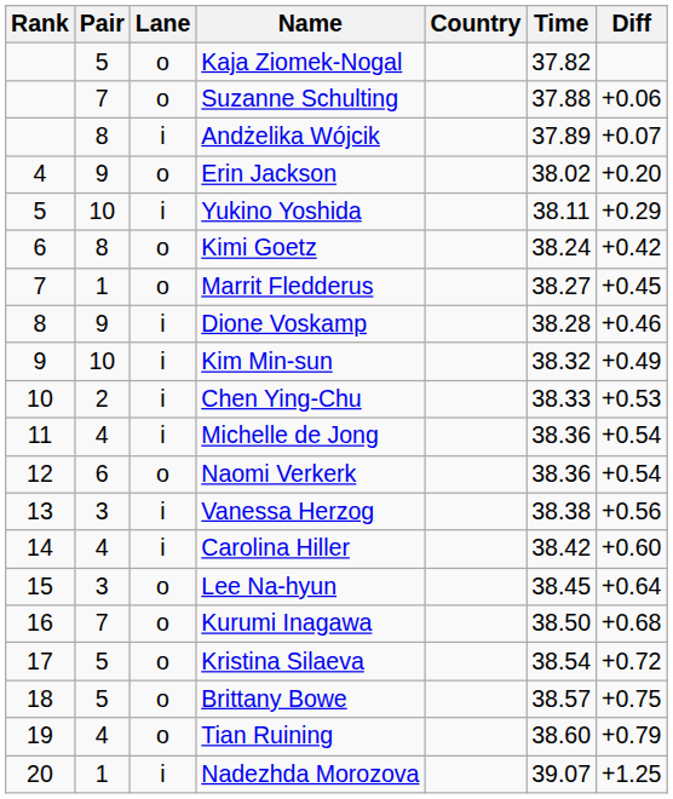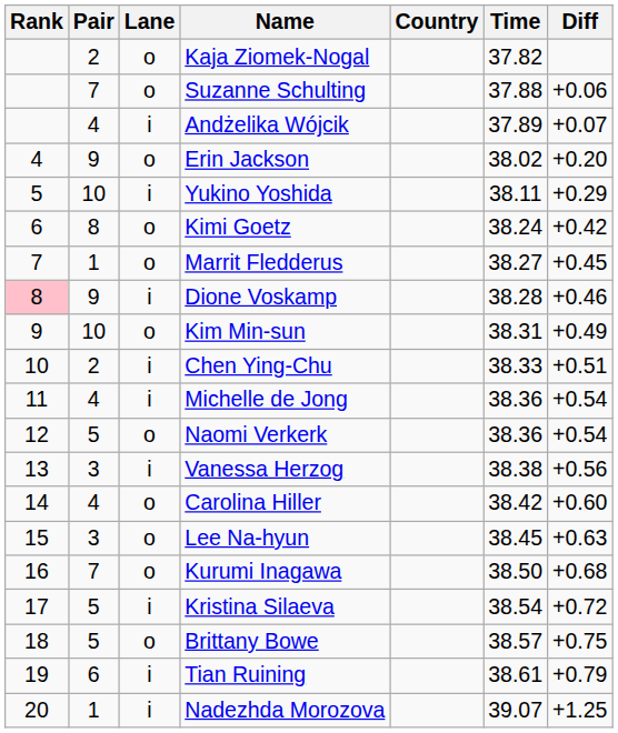Kaja Ziomek-Nogal | Pair: 5 -> 2
Andżelika Wójcik | Pair: 8 -> 4
Dione Voskamp | Rank: no background -> pink background
Kim Min-sun | Lane: i -> o
Kim Min-sun | Time: 38.32 -> 38.31
Chen Ying-Chu | Diff: +0.53 -> +0.51
Naomi Verkerk | Pair: 6 -> 5
Carolina Hiller | Lane: i -> o
Lee Na-hyun | Diff: +0.64 -> +0.63
Kristina Silaeva | Lane: o -> i
Tian Ruining | Pair: 4 -> 6
Tian Ruining | Lane: o -> i
Tian Ruining | Time: 38.60 -> 38.61
